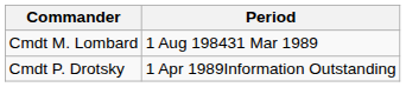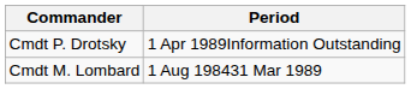rows swapped: Cmdt M. Lombard <-> Cmdt P. Drotsky
